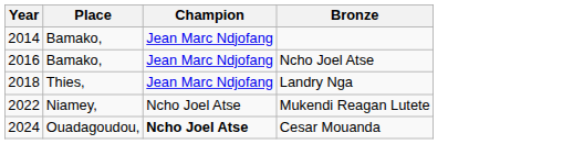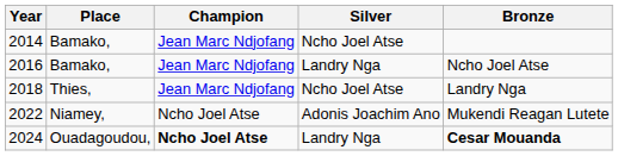+ column: Silver | Ncho Joel Atse | Landry Nga | Ncho Joel Atse | Adonis Joachim Ano | Landry Nga
2024 | Bronze: normal -> bold
